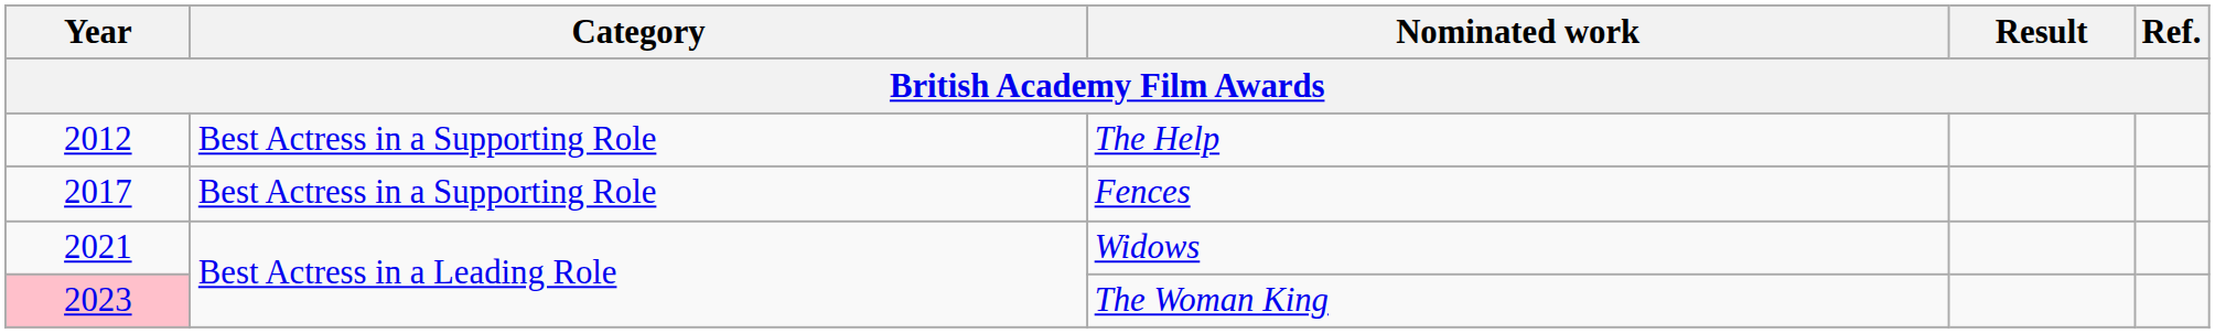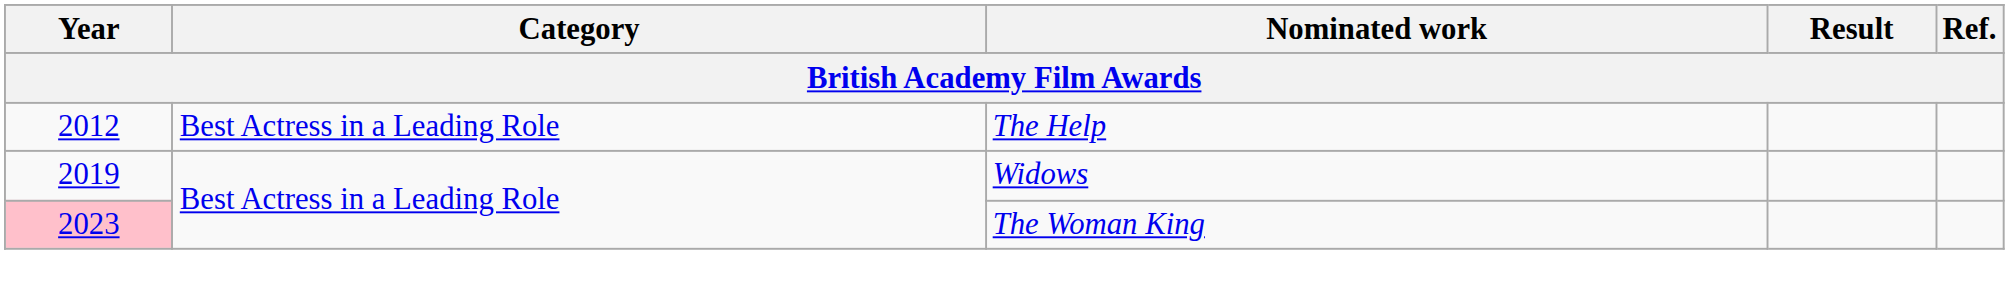The Help | Category: Best Actress in a Supporting Role -> Best Actress in a Leading Role
- row: 2017 | Best Actress in a Supporting Role | Fences
Widows | Year: 2021 -> 2019
